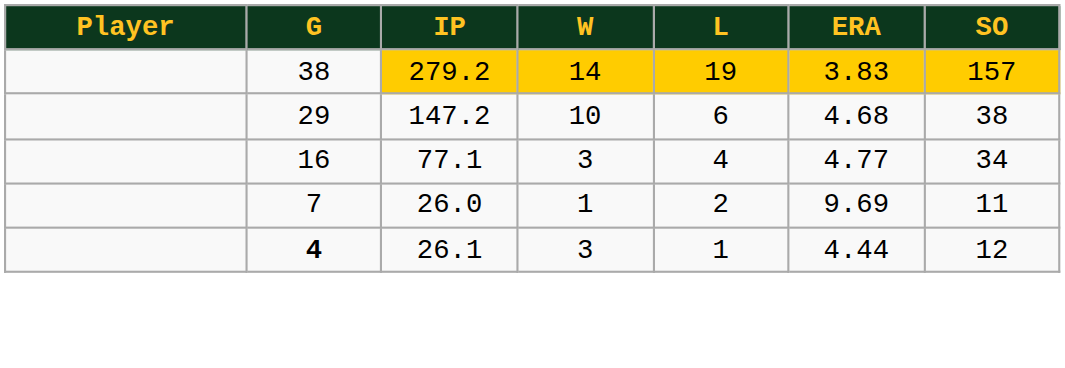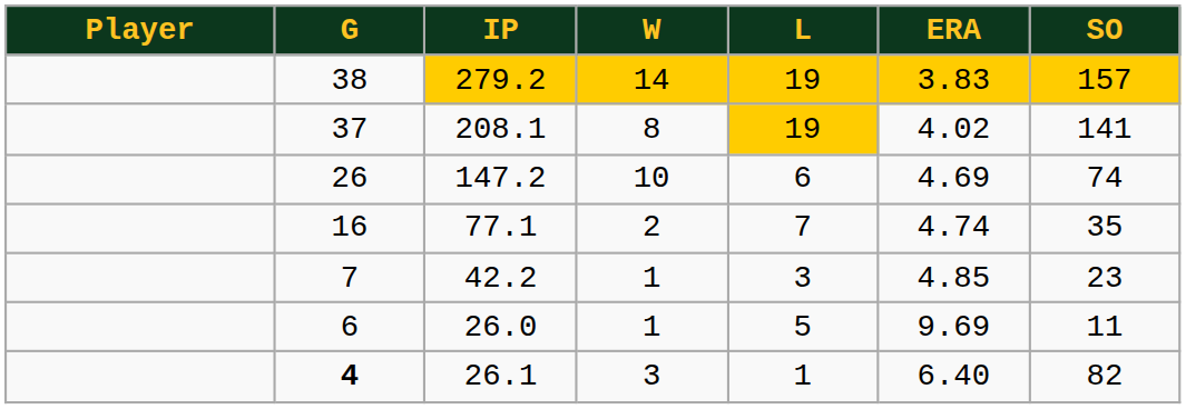+ row: 37 | 208.1 | 8 | 19 | 4.02 | 141
147.2 | G: 29 -> 26
147.2 | ERA: 4.68 -> 4.69
147.2 | SO: 38 -> 74
77.1 | W: 3 -> 2
77.1 | L: 4 -> 7
77.1 | ERA: 4.77 -> 4.74
77.1 | SO: 34 -> 35
+ row: 7 | 42.2 | 1 | 3 | 4.85 | 23
26.0 | G: 7 -> 6
26.0 | L: 2 -> 5
26.1 | ERA: 4.44 -> 6.40
26.1 | SO: 12 -> 82
